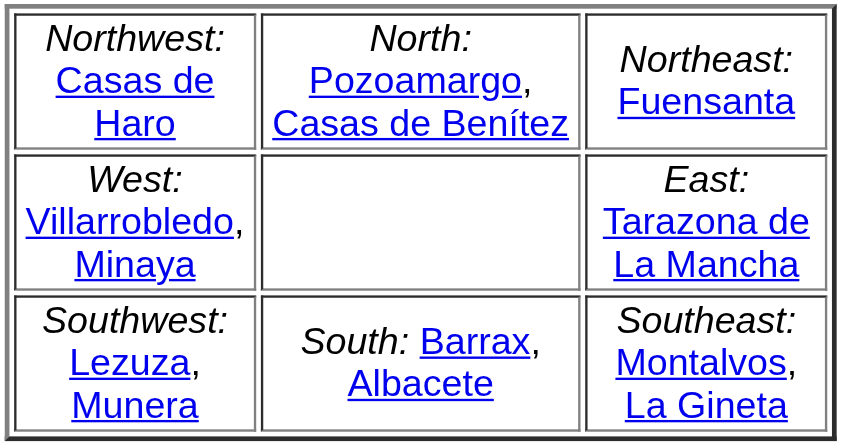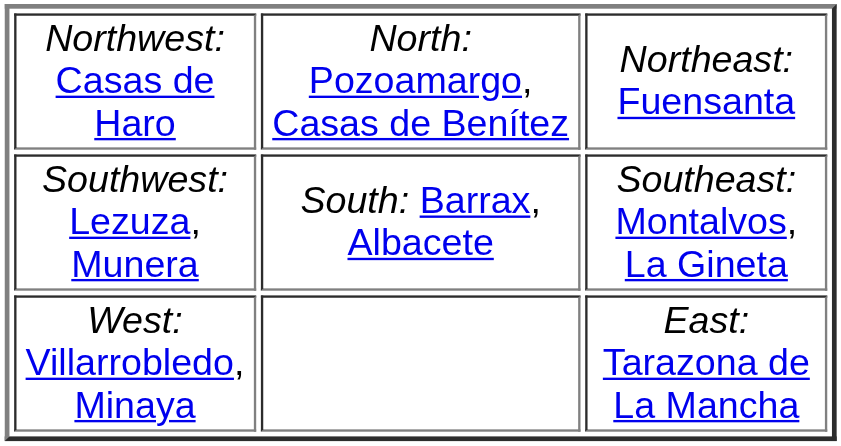rows swapped: West: Villarrobledo, Minaya <-> Southwest: Lezuza, Munera
